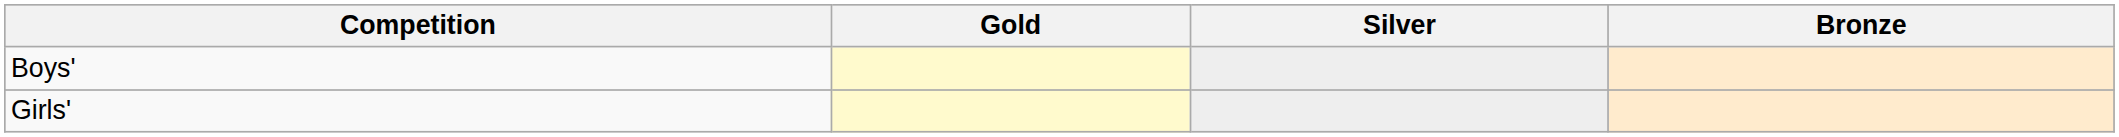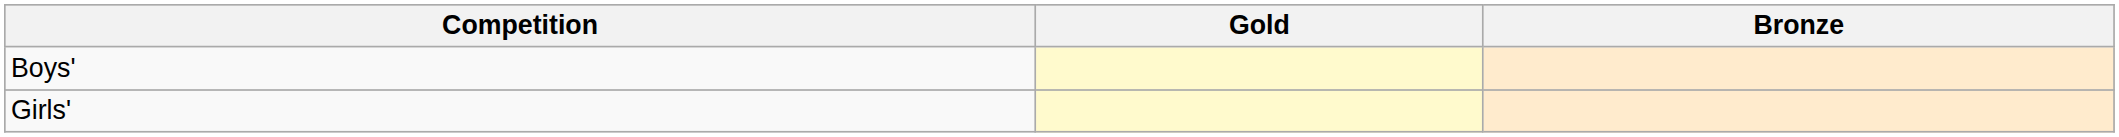- column: Silver
